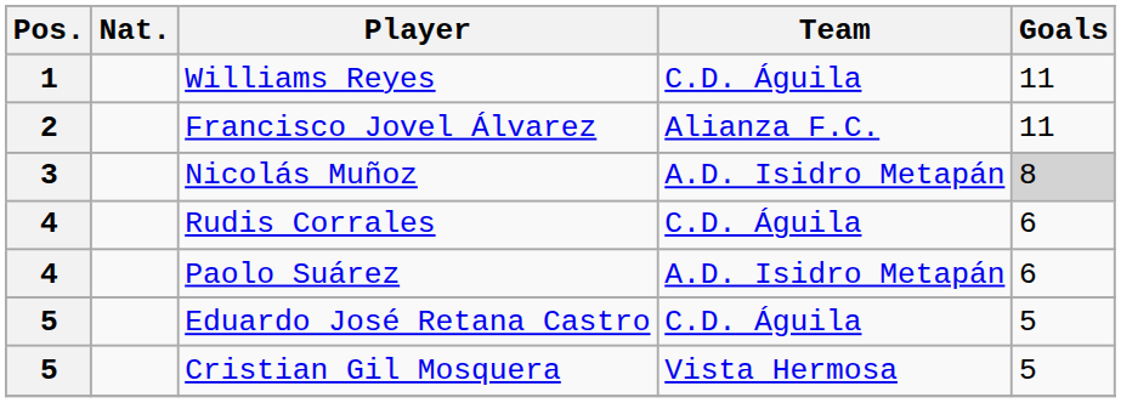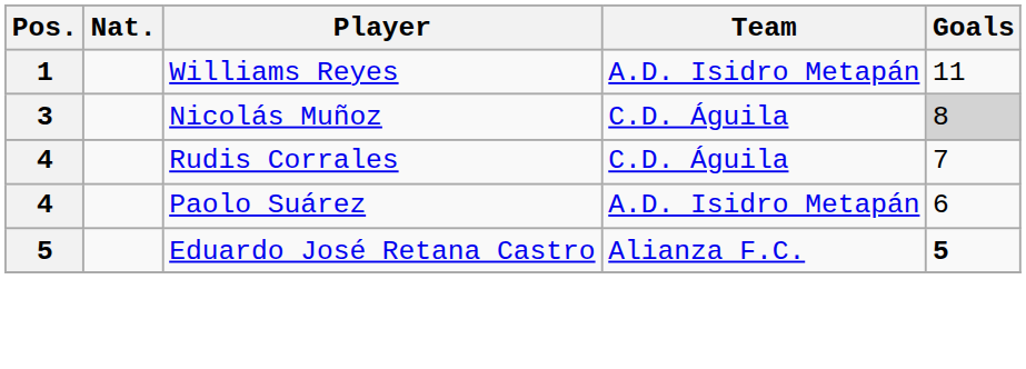Williams Reyes | Team: C.D. Águila -> A.D. Isidro Metapán
- row: 2 | Francisco Jovel Álvarez | Alianza F.C. | 11
Nicolás Muñoz | Team: A.D. Isidro Metapán -> C.D. Águila
Rudis Corrales | Goals: 6 -> 7
Eduardo José Retana Castro | Team: C.D. Águila -> Alianza F.C.
Eduardo José Retana Castro | Goals: normal -> bold
- row: 5 | Cristian Gil Mosquera | Vista Hermosa | 5
